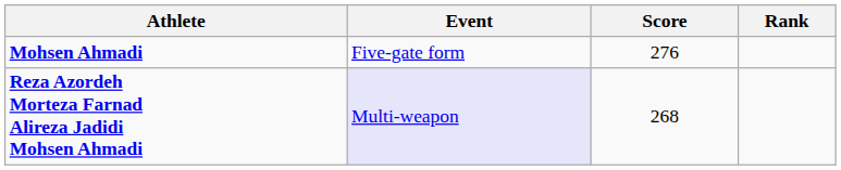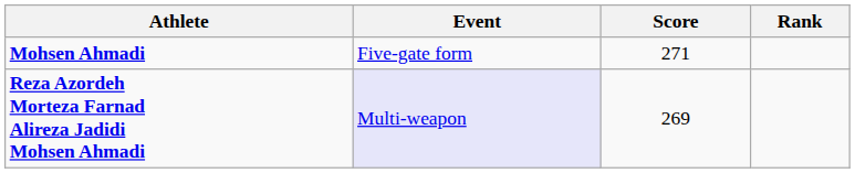Mohsen Ahmadi | Score: 276 -> 271
Reza Azordeh Morteza Farnad Alireza Jadidi Mohsen Ahmadi | Score: 268 -> 269
